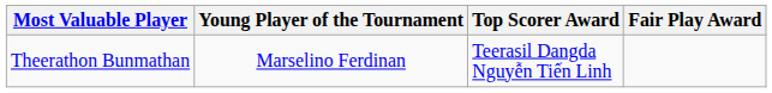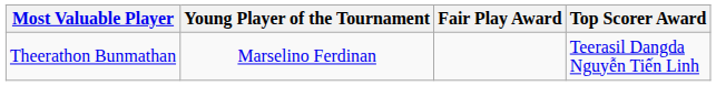columns swapped: Top Scorer Award <-> Fair Play Award
